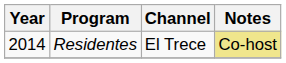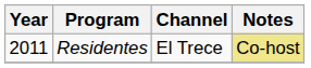Residentes | Year: 2014 -> 2011
